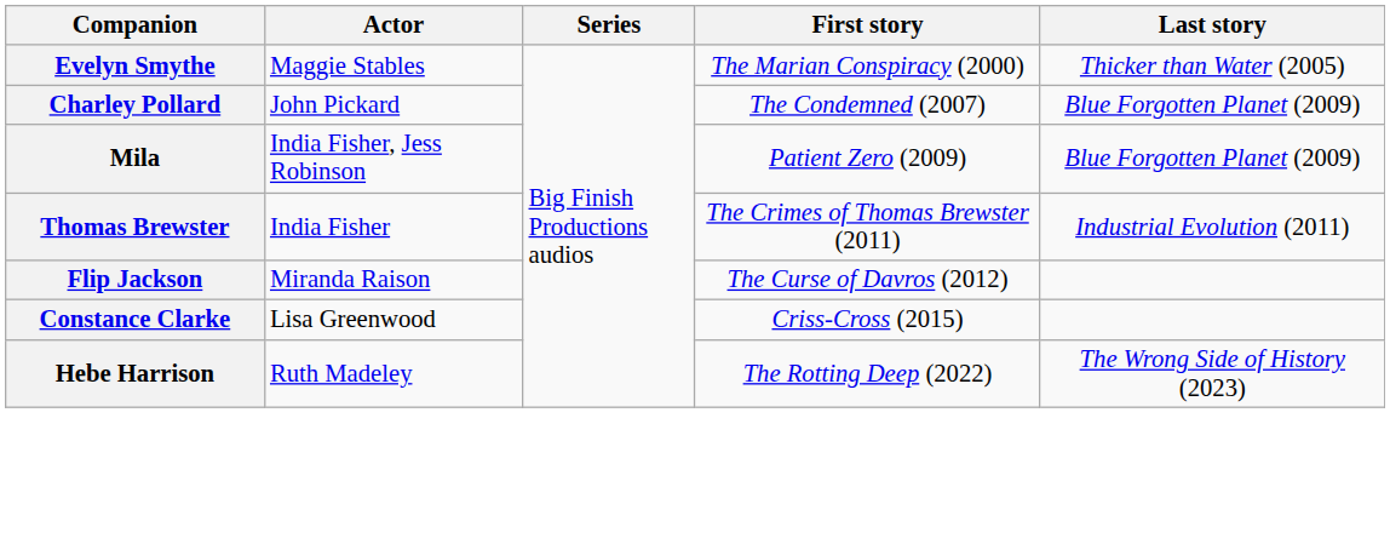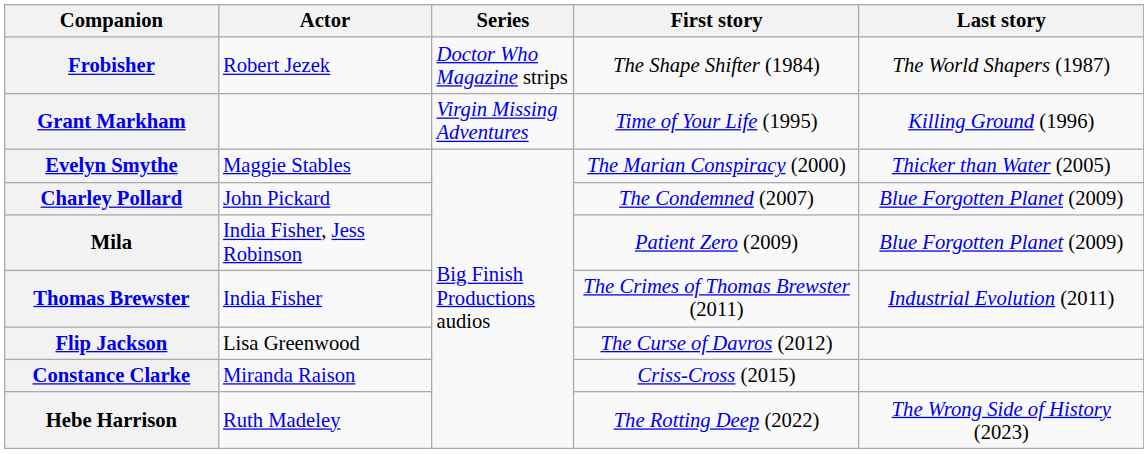+ row: Frobisher | Robert Jezek | Doctor Who Magazine strips | The Shape Shifter (1984) | The World Shapers (1987)
+ row: Grant Markham | Virgin Missing Adventures | Time of Your Life (1995) | Killing Ground (1996)
Flip Jackson | Actor: Miranda Raison -> Lisa Greenwood
Constance Clarke | Actor: Lisa Greenwood -> Miranda Raison
